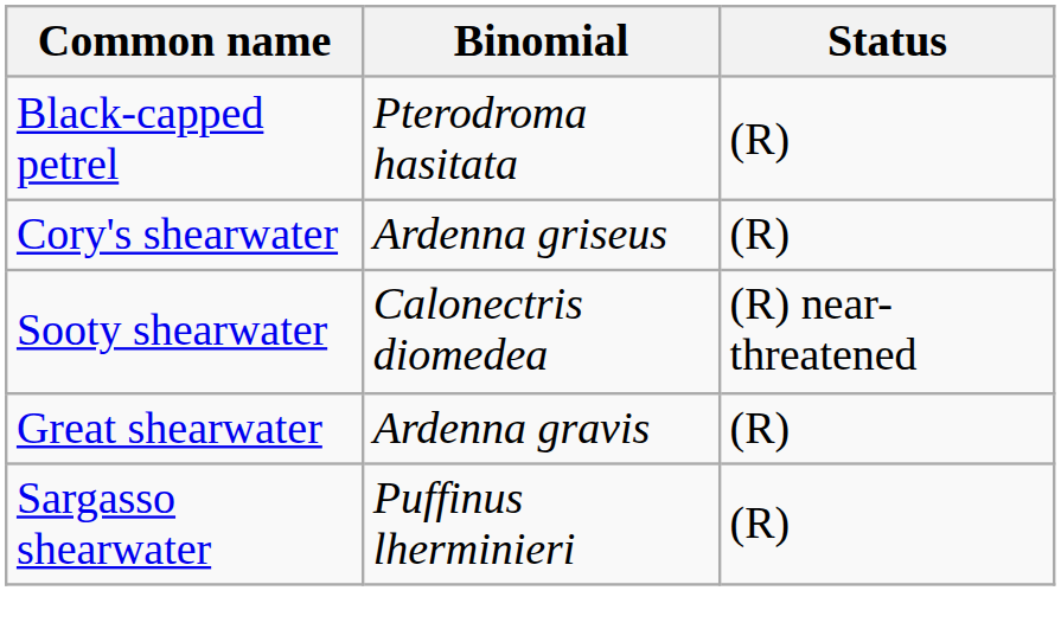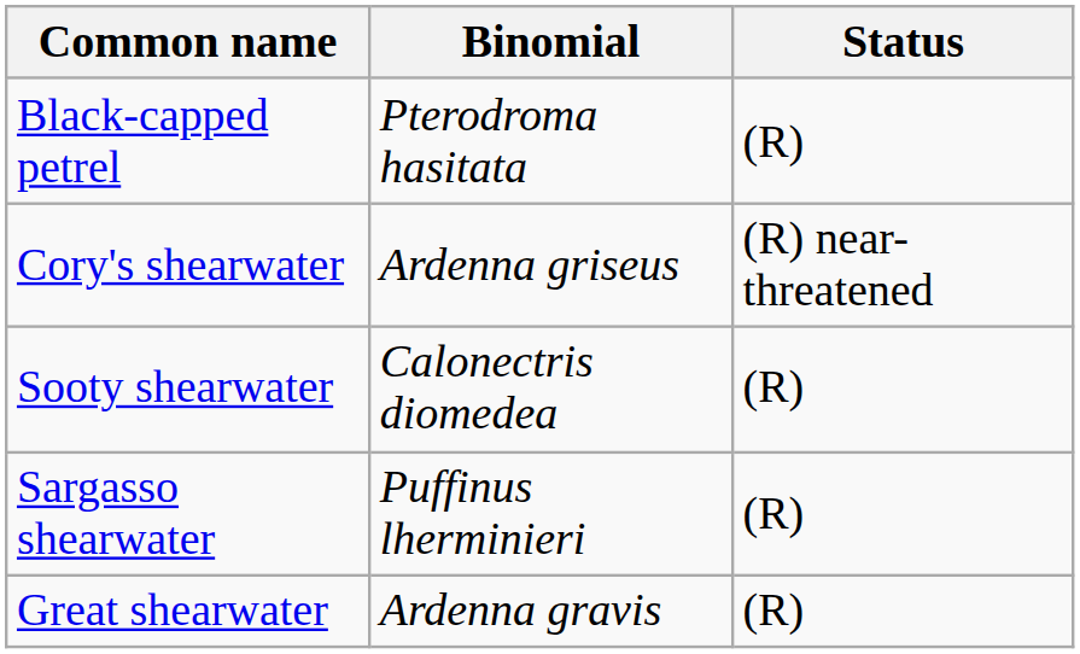Cory's shearwater | Status: (R) -> (R) near-threatened
Sooty shearwater | Status: (R) near-threatened -> (R)
rows swapped: Great shearwater <-> Sargasso shearwater
